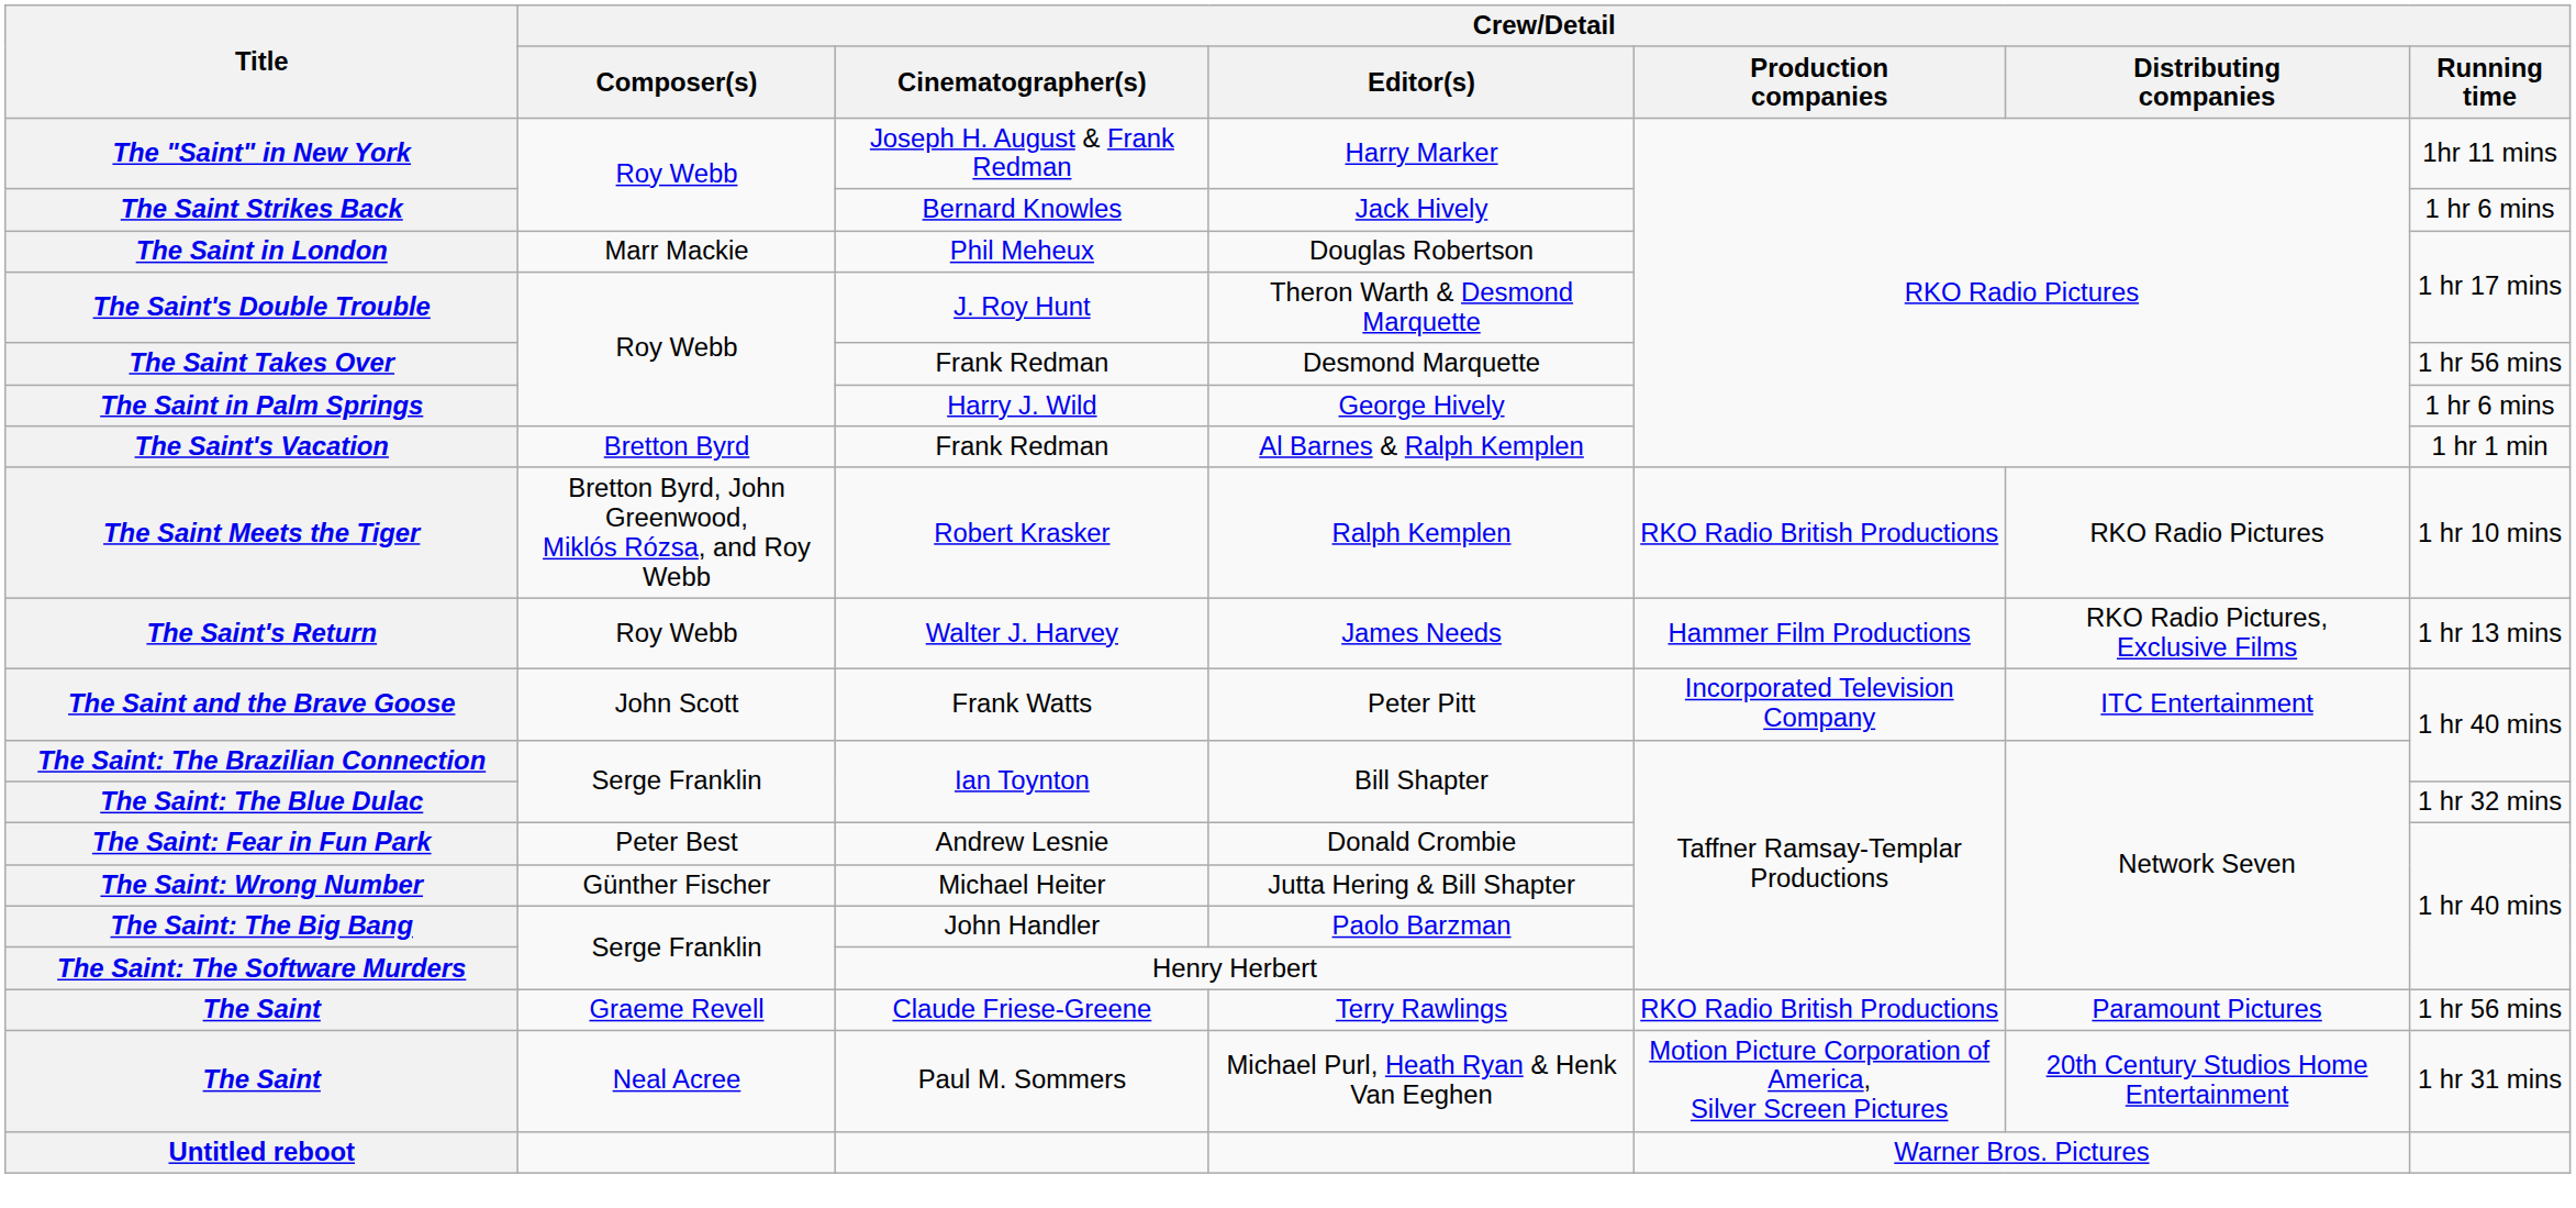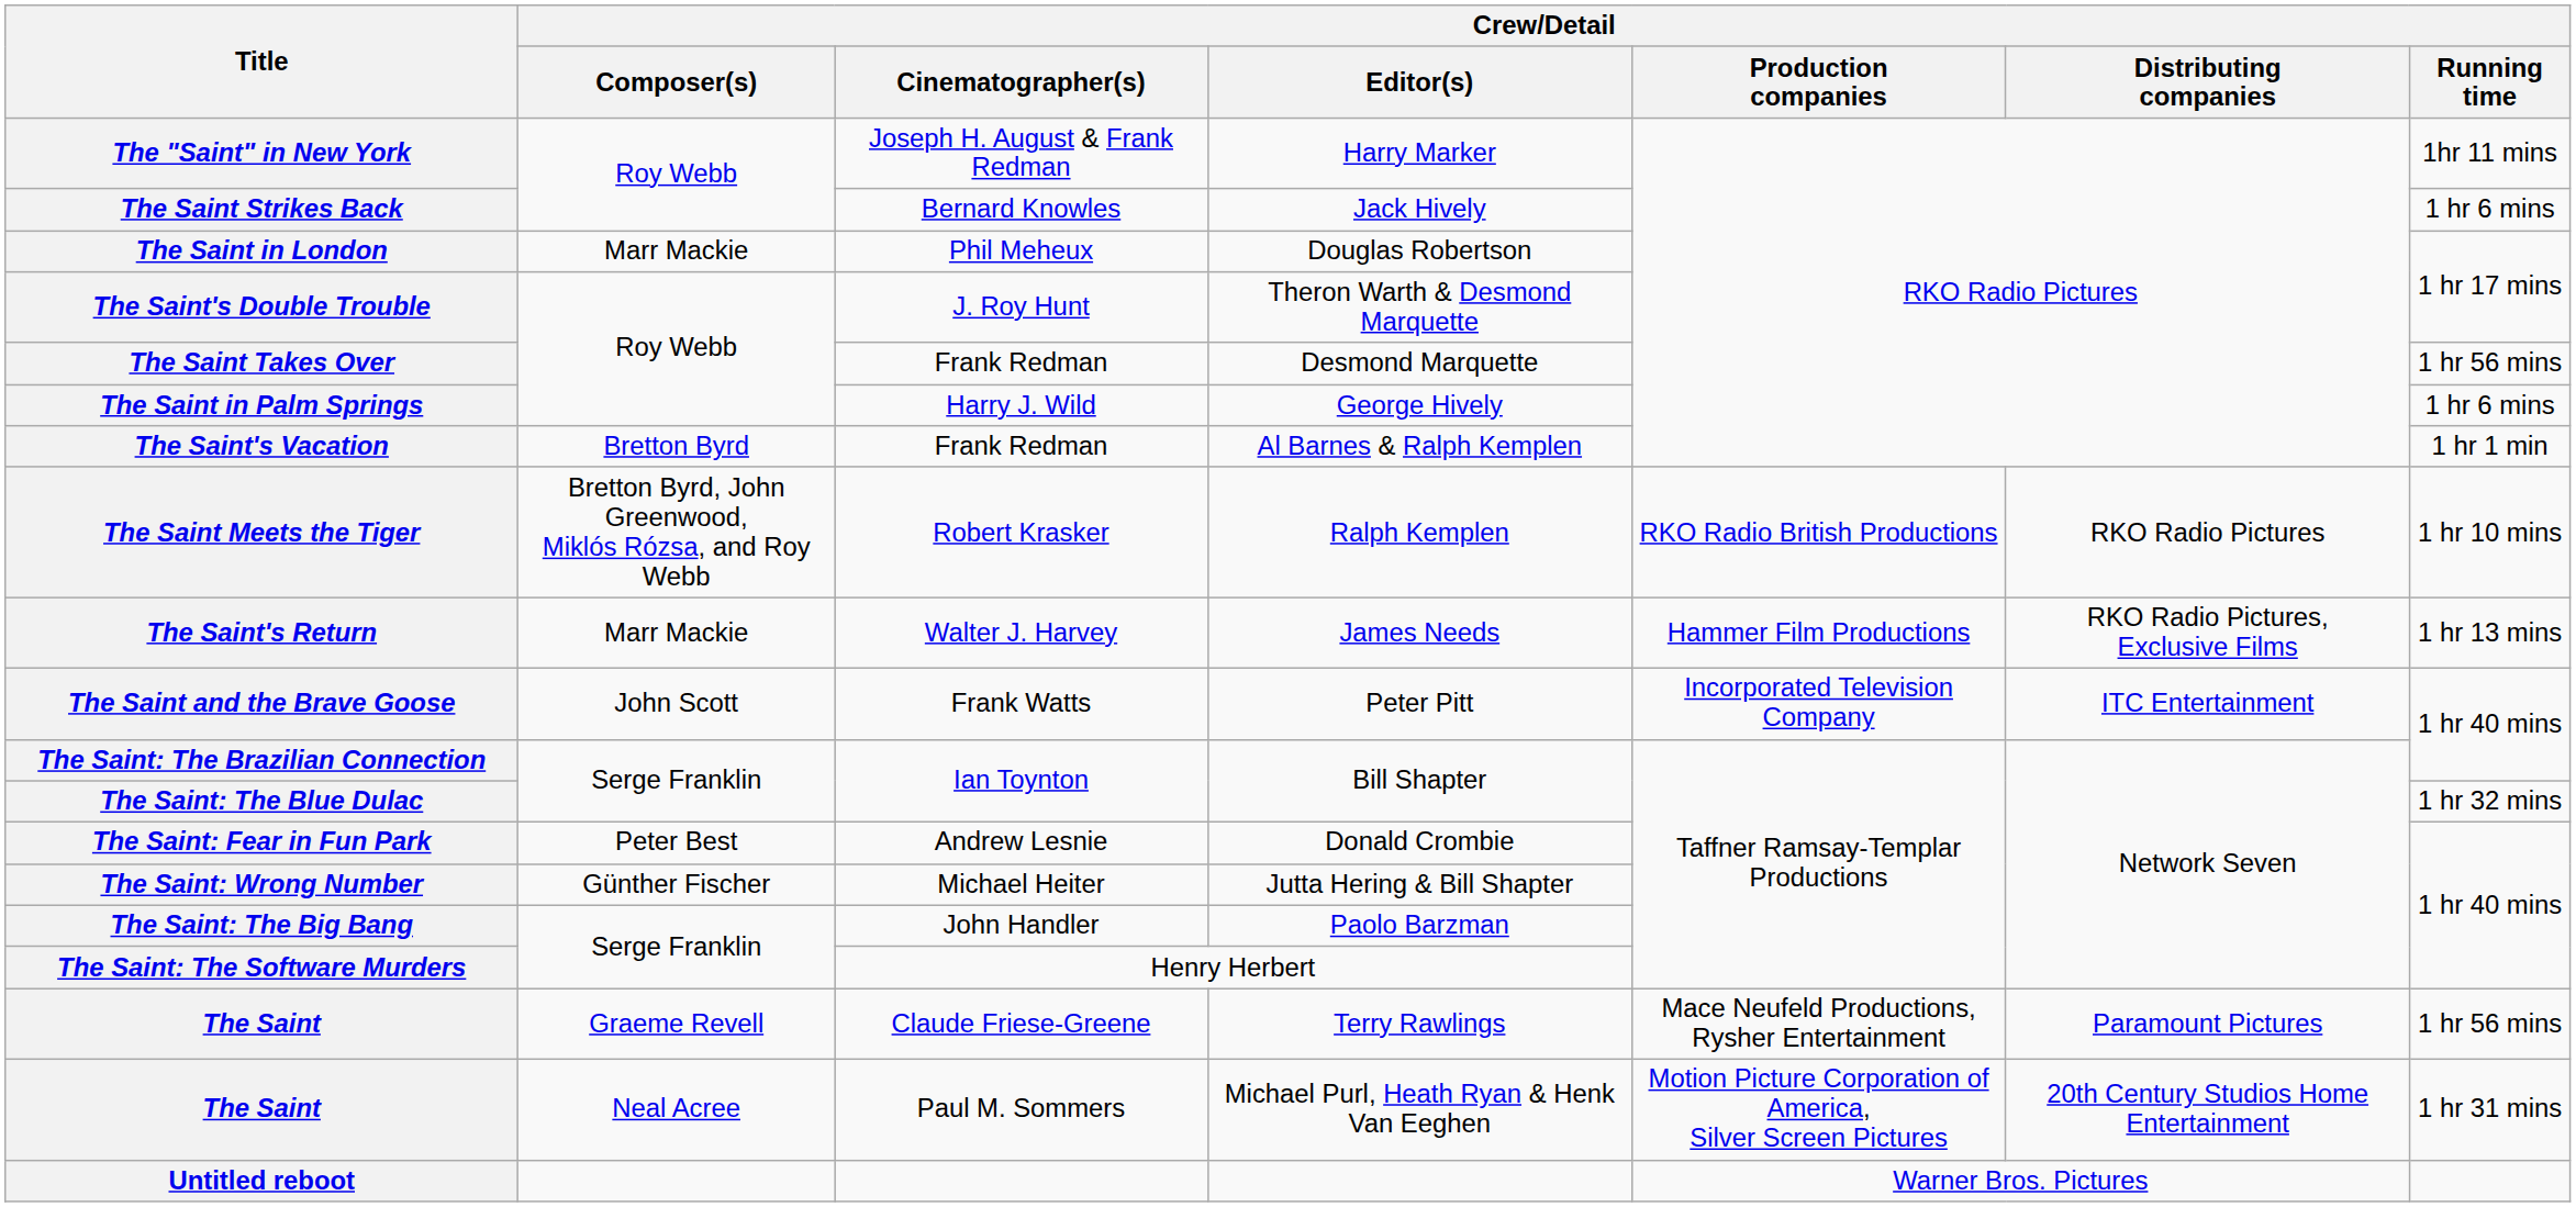The Saint's Return | Crew/Detail / Composer(s): Roy Webb -> Marr Mackie
The Saint / Terry Rawlings | Crew/Detail / Production companies: RKO Radio British Productions -> Mace Neufeld Productions, Rysher Entertainment
